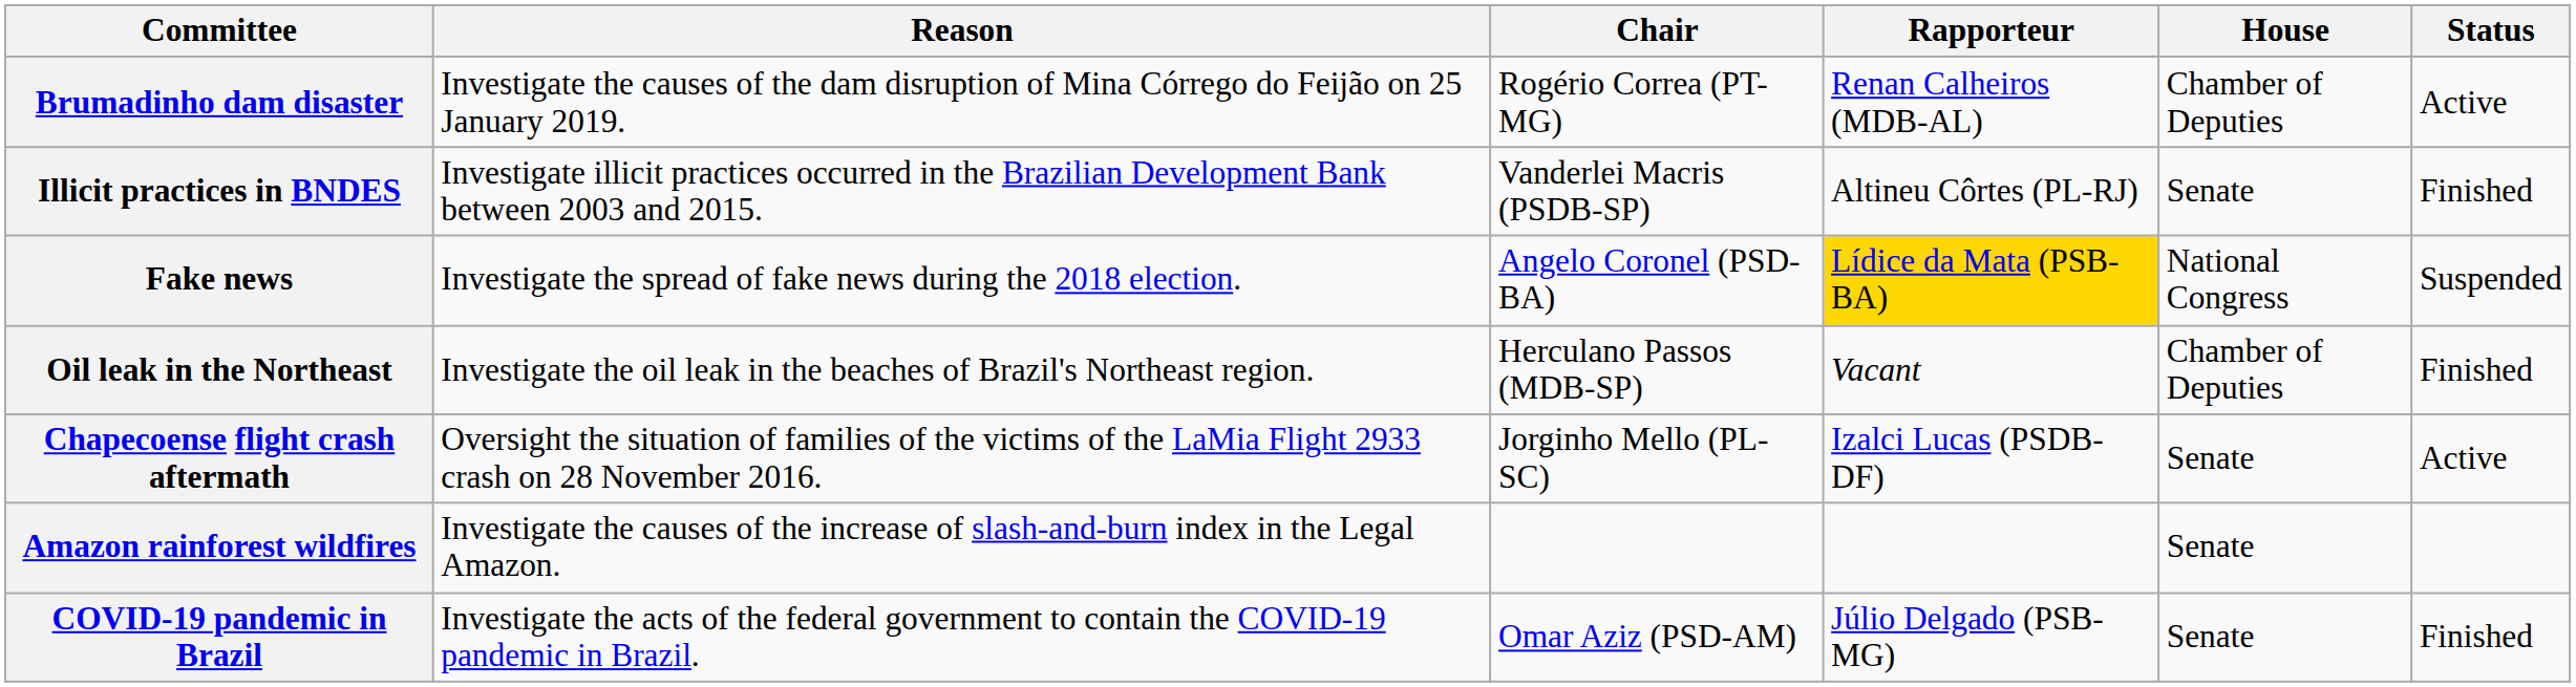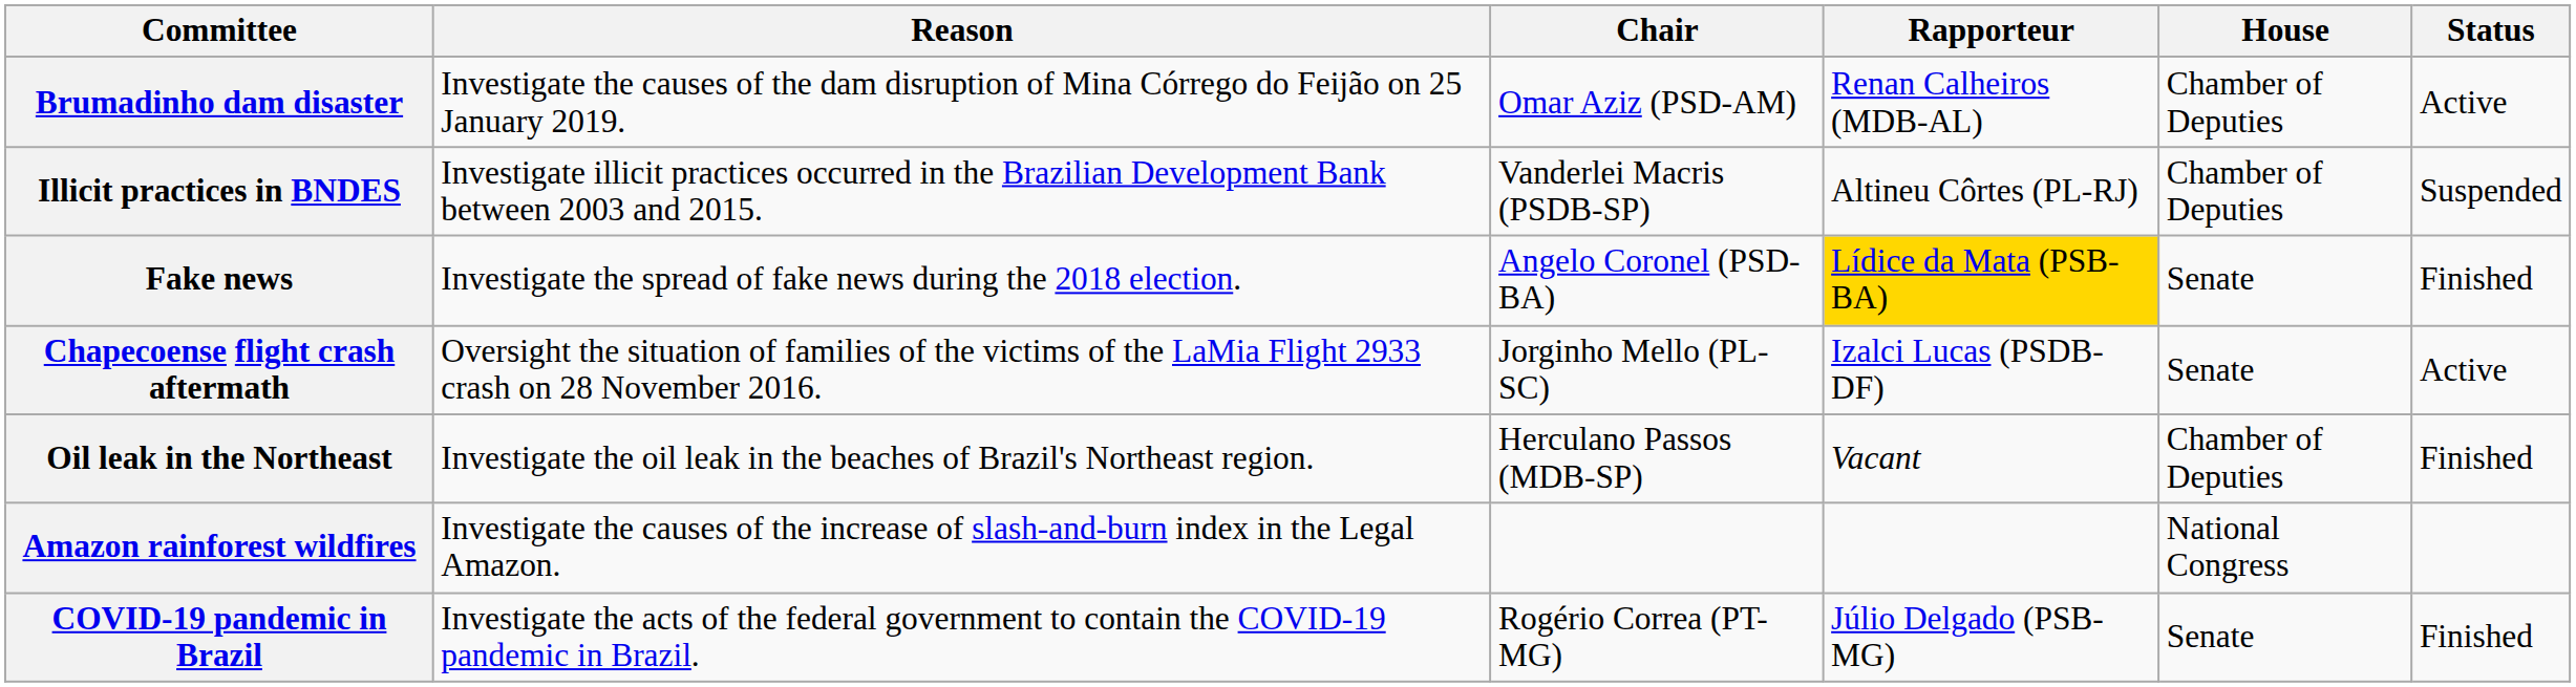Brumadinho dam disaster | Chair: Rogério Correa (PT-MG) -> Omar Aziz (PSD-AM)
Illicit practices in BNDES | House: Senate -> Chamber of Deputies
Illicit practices in BNDES | Status: Finished -> Suspended
Fake news | House: National Congress -> Senate
Fake news | Status: Suspended -> Finished
rows swapped: Oil leak in the Northeast <-> Chapecoense flight crash aftermath
Amazon rainforest wildfires | House: Senate -> National Congress
COVID-19 pandemic in Brazil | Chair: Omar Aziz (PSD-AM) -> Rogério Correa (PT-MG)
